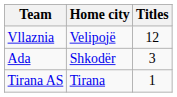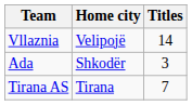Vllaznia | Titles: 12 -> 14
Tirana AS | Titles: 1 -> 7
